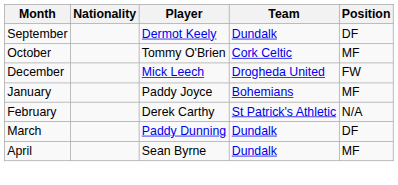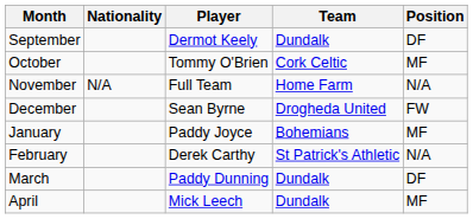+ row: November | N/A | Full Team | Home Farm | N/A
December | Player: Mick Leech -> Sean Byrne
April | Player: Sean Byrne -> Mick Leech
